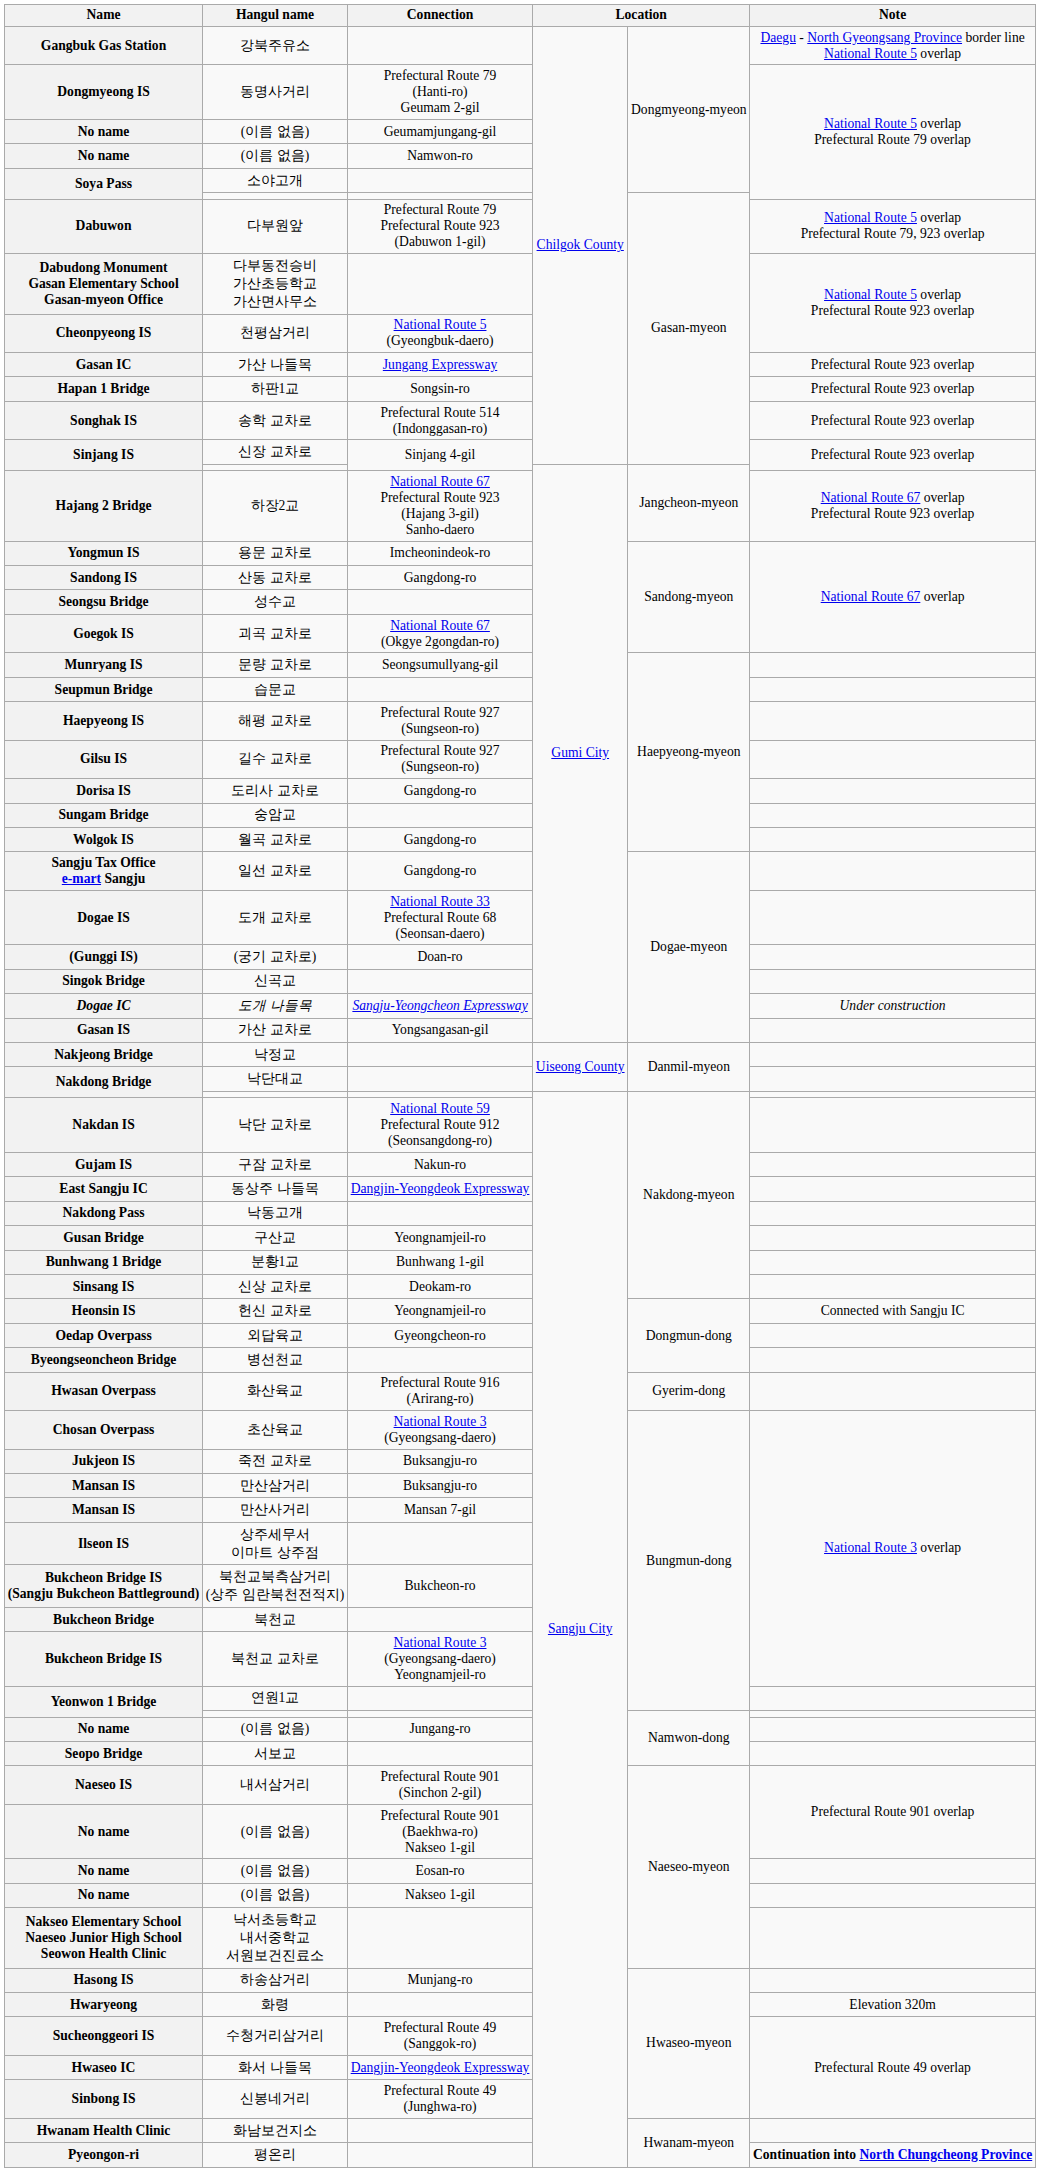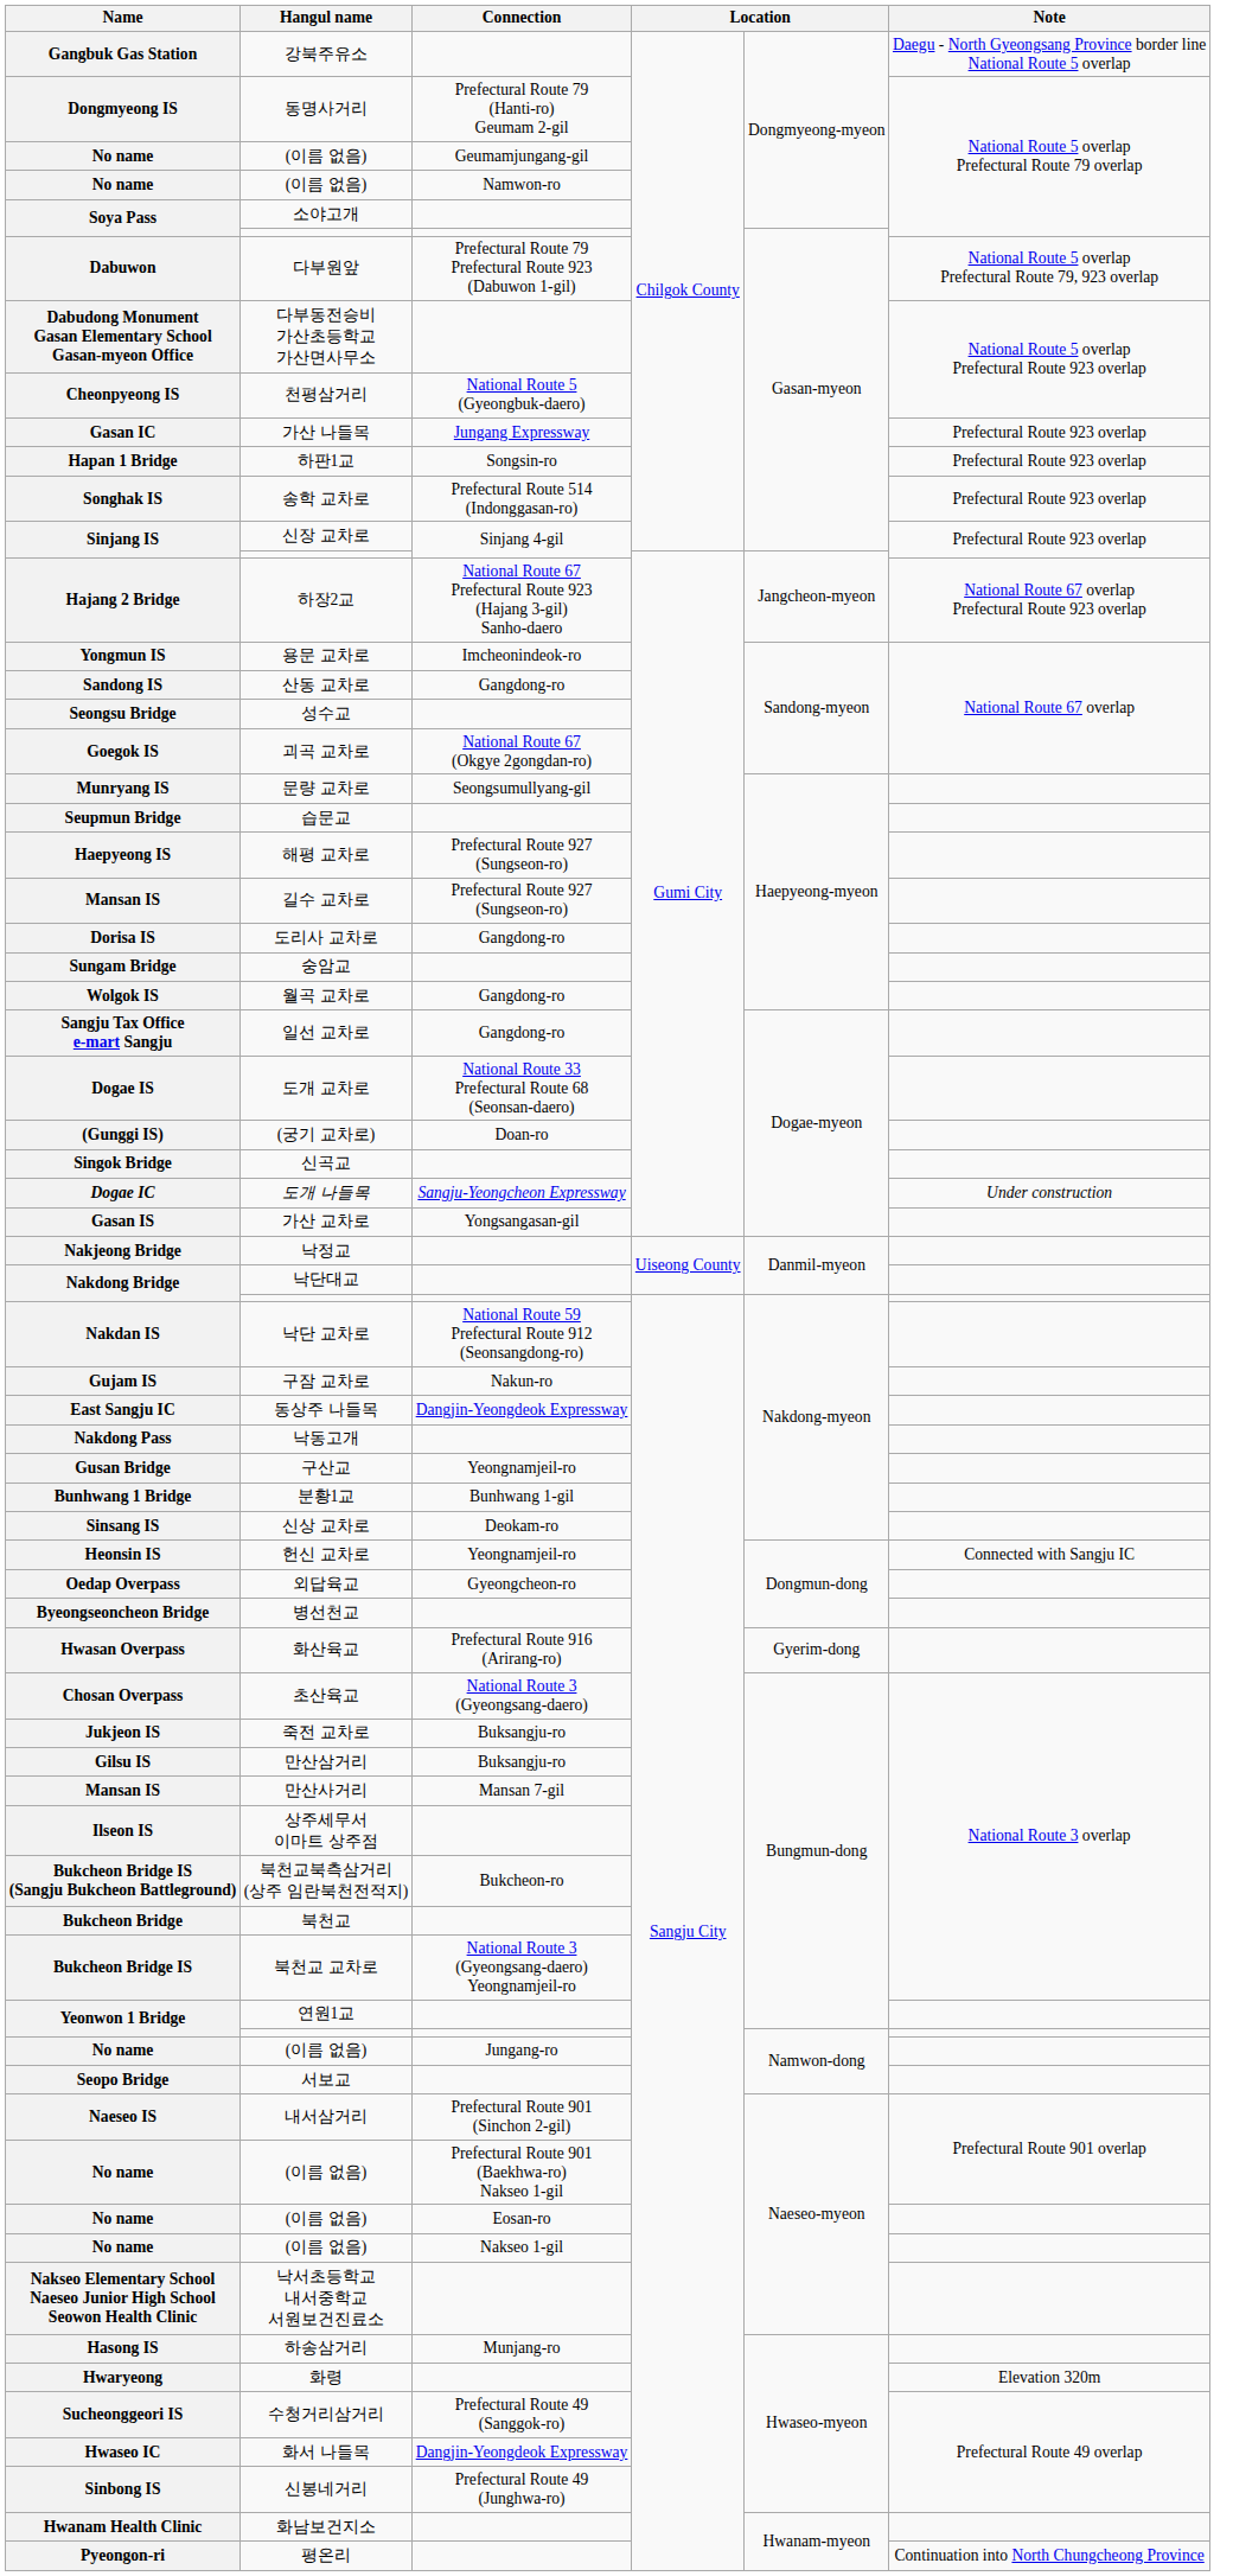길수 교차로 | Name: Gilsu IS -> Mansan IS
만산삼거리 | Name: Mansan IS -> Gilsu IS
평온리 | Note: bold -> normal
